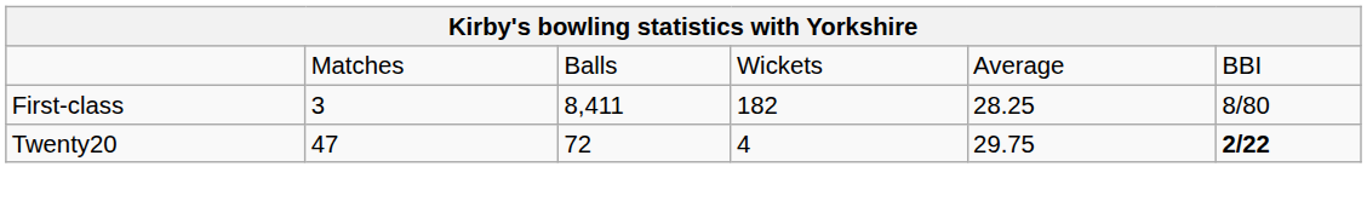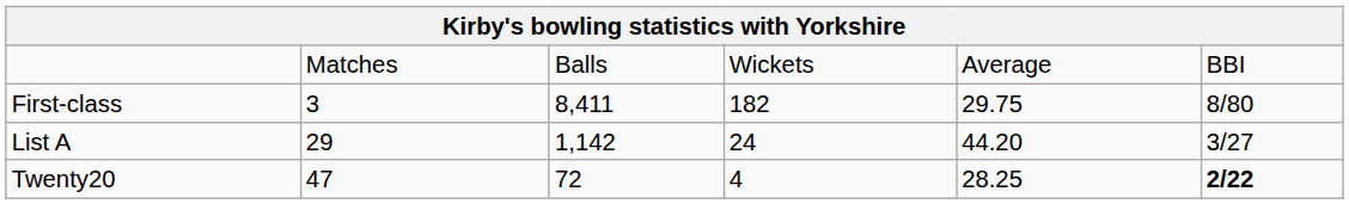First-class | column 5: 28.25 -> 29.75
+ row: List A | 29 | 1,142 | 24 | 44.20 | 3/27
Twenty20 | column 5: 29.75 -> 28.25
